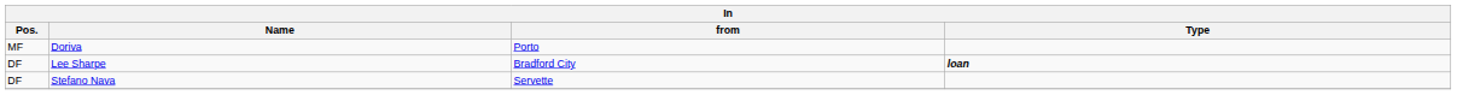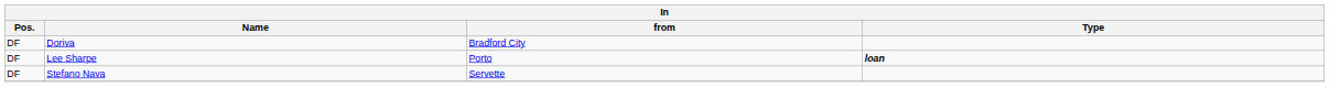Doriva | Pos.: MF -> DF
Doriva | from: Porto -> Bradford City
Lee Sharpe | from: Bradford City -> Porto
